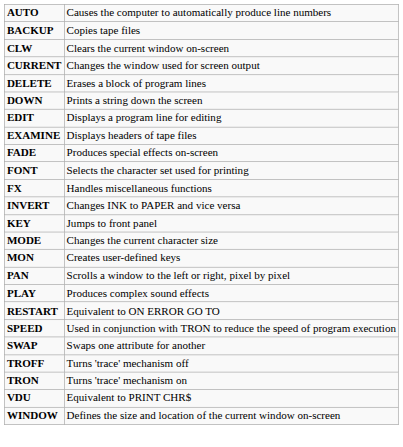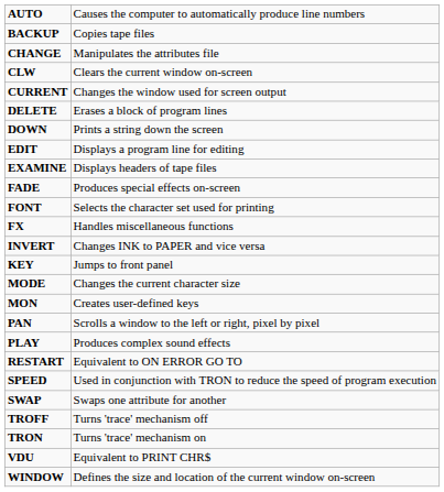+ row: CHANGE | Manipulates the attributes file
